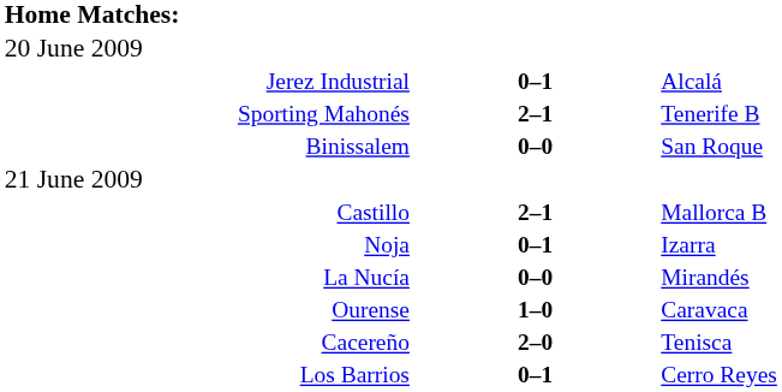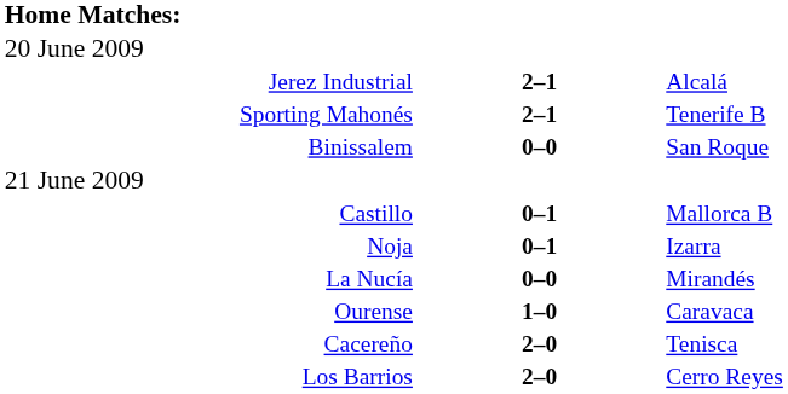Jerez Industrial | column 2: 0–1 -> 2–1
Castillo | column 2: 2–1 -> 0–1
Los Barrios | column 2: 0–1 -> 2–0
